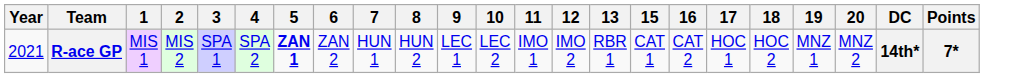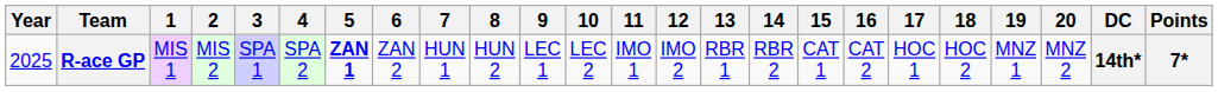+ column: 14 | RBR 2
R-ace GP | Year: 2021 -> 2025
